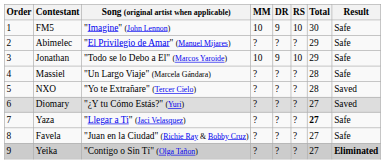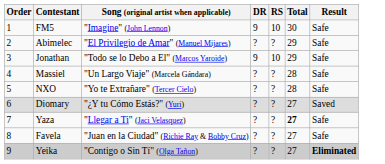- column: MM | 10 | ? | 10 | ? | ? | ? | ? | ? | ?
NXO | Result: Saved -> Safe
